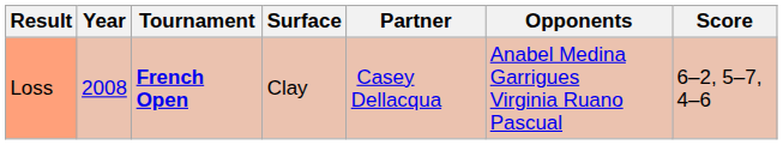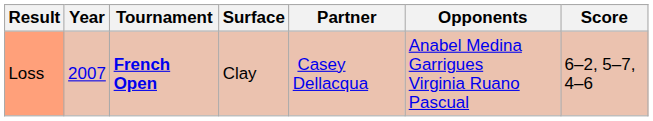Loss | Year: 2008 -> 2007
